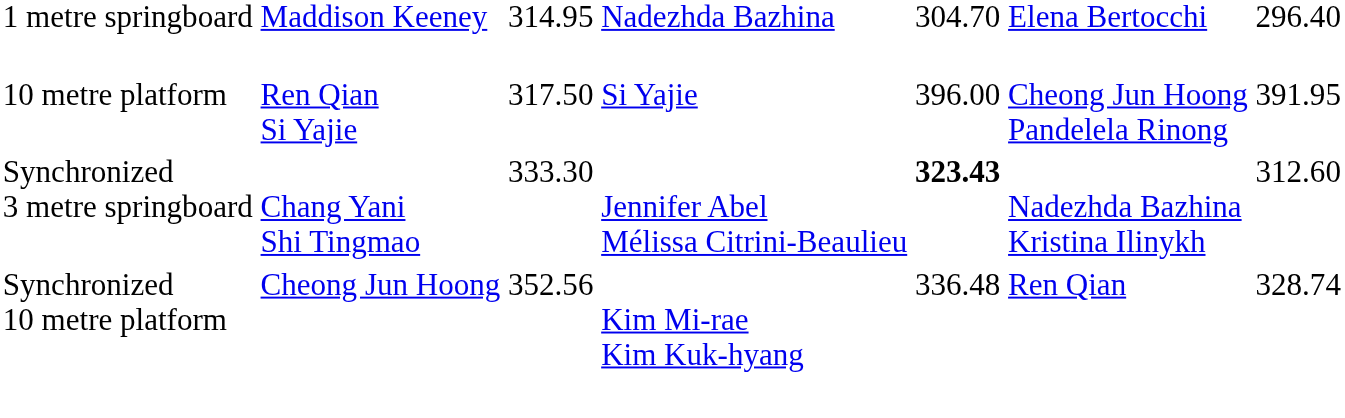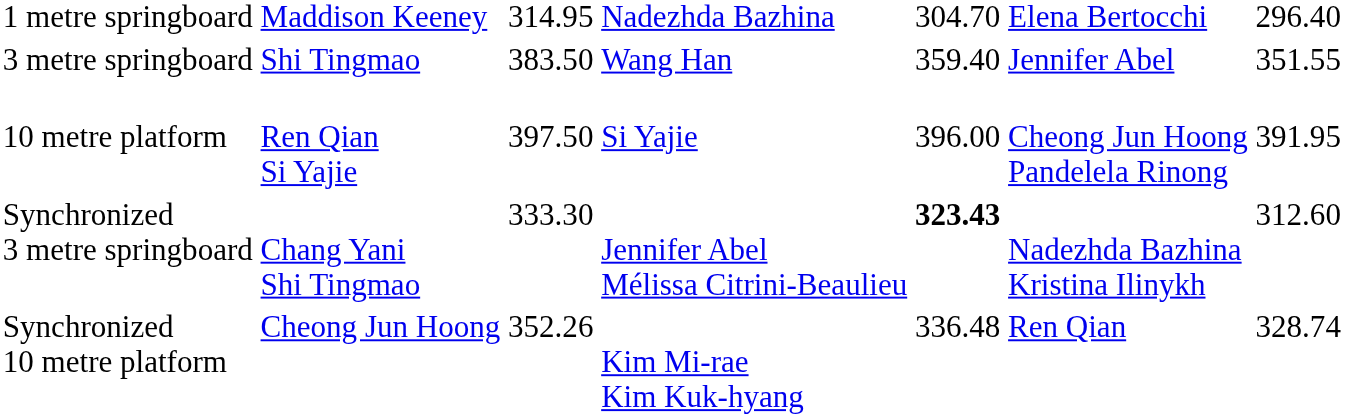+ row: 3 metre springboard | Shi Tingmao | 383.50 | Wang Han | 359.40 | Jennifer Abel | 351.55
10 metre platform | column 3: 317.50 -> 397.50
Synchronized 10 metre platform | column 3: 352.56 -> 352.26
